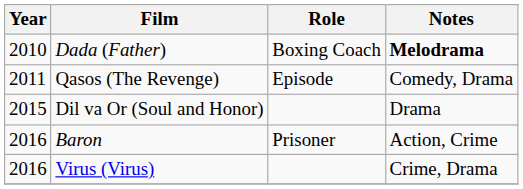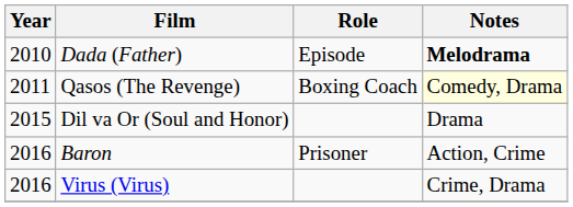Dada (Father) | Role: Boxing Coach -> Episode
Qasos (The Revenge) | Role: Episode -> Boxing Coach
Qasos (The Revenge) | Notes: no background -> lightyellow background
